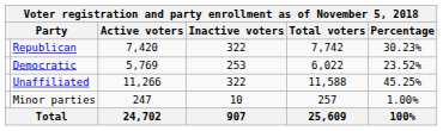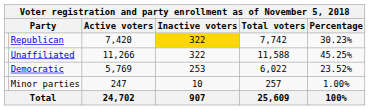Republican | Inactive voters: no background -> gold background
rows swapped: Democratic <-> Unaffiliated
